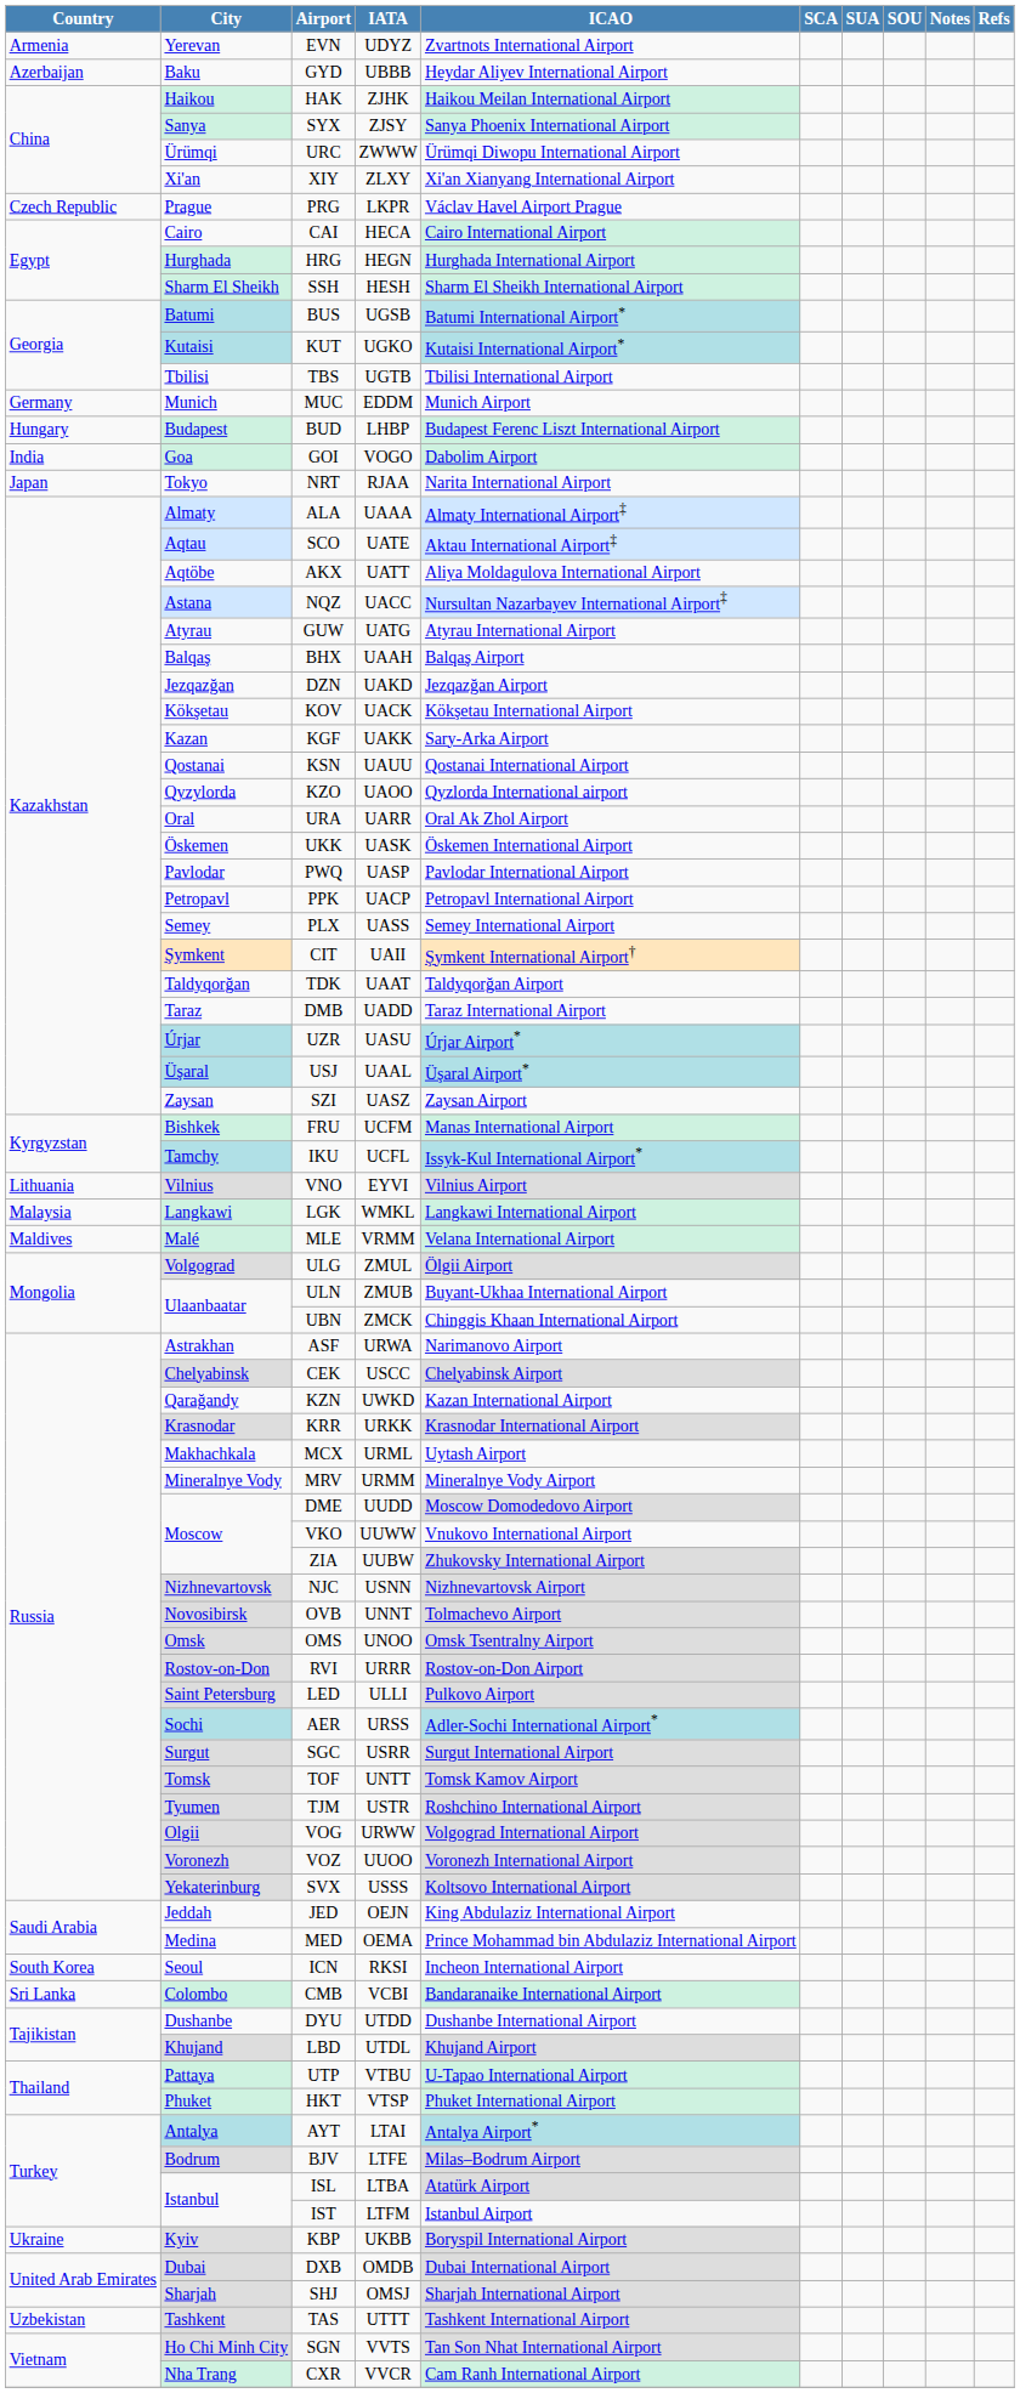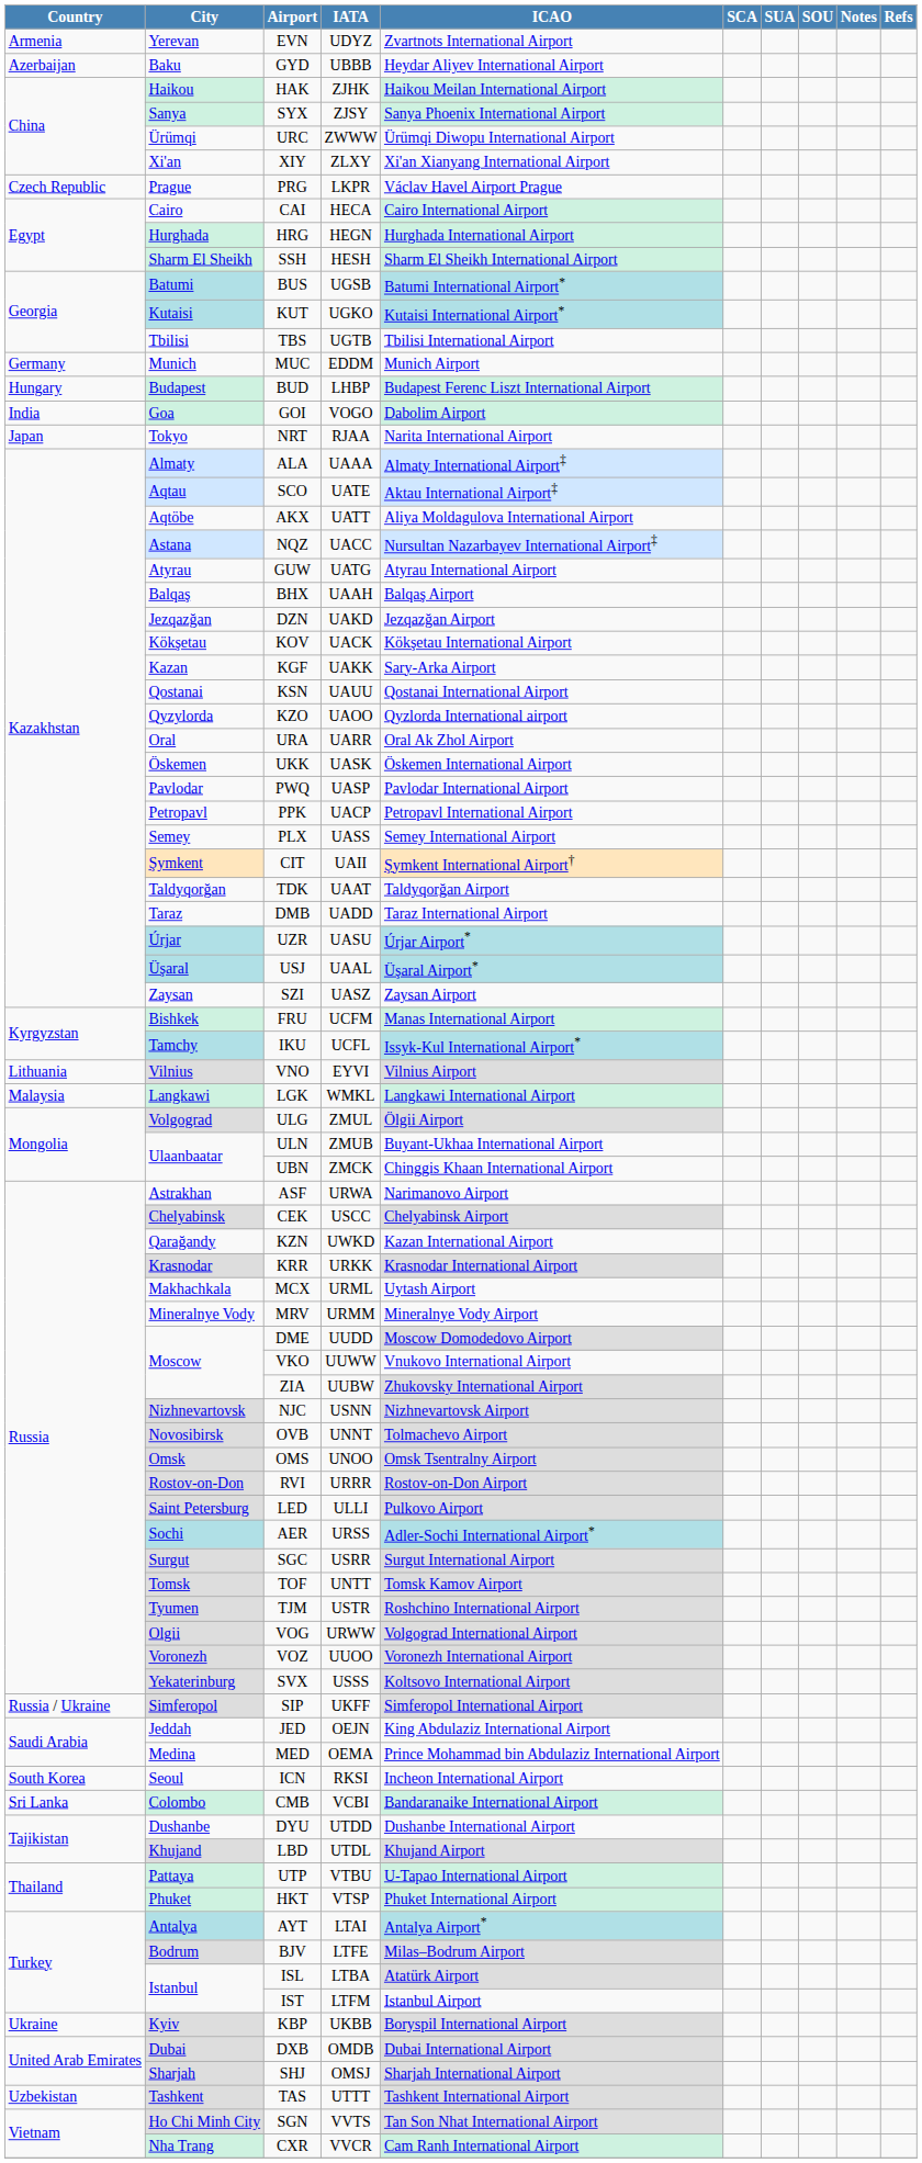- row: Maldives | Malé | MLE | VRMM | Velana International Airport
+ row: Russia / Ukraine | Simferopol | SIP | UKFF | Simferopol International Airport
